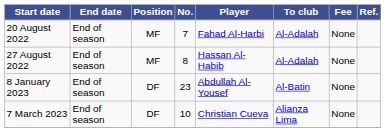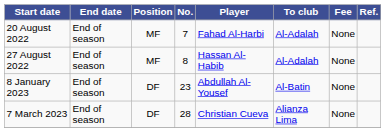7 March 2023 | No.: 10 -> 28
